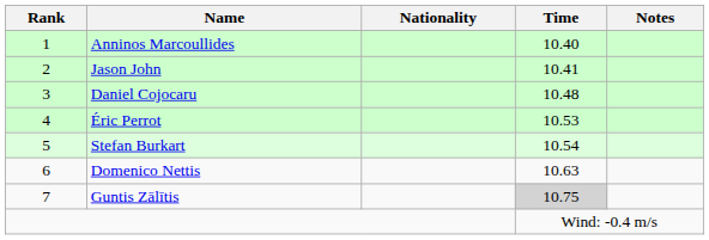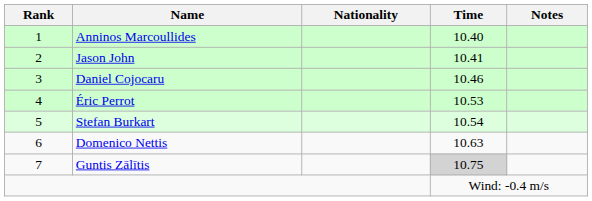Daniel Cojocaru | Time: 10.48 -> 10.46
